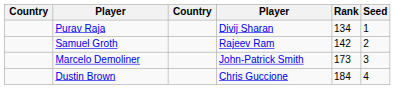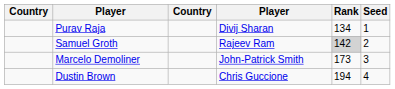Samuel Groth | Rank: no background -> lightgrey background
Dustin Brown | Rank: 184 -> 194
